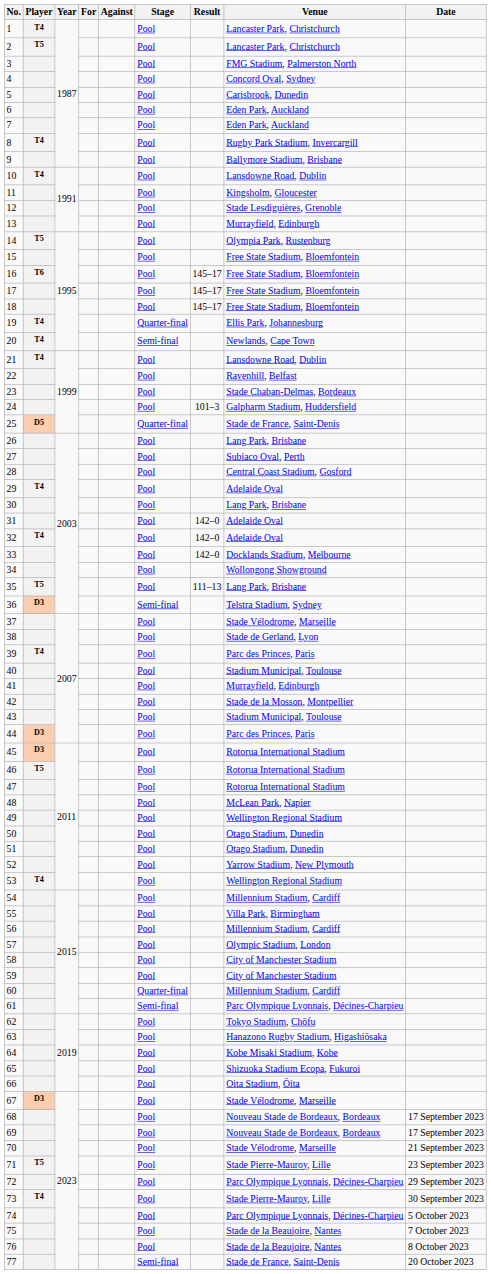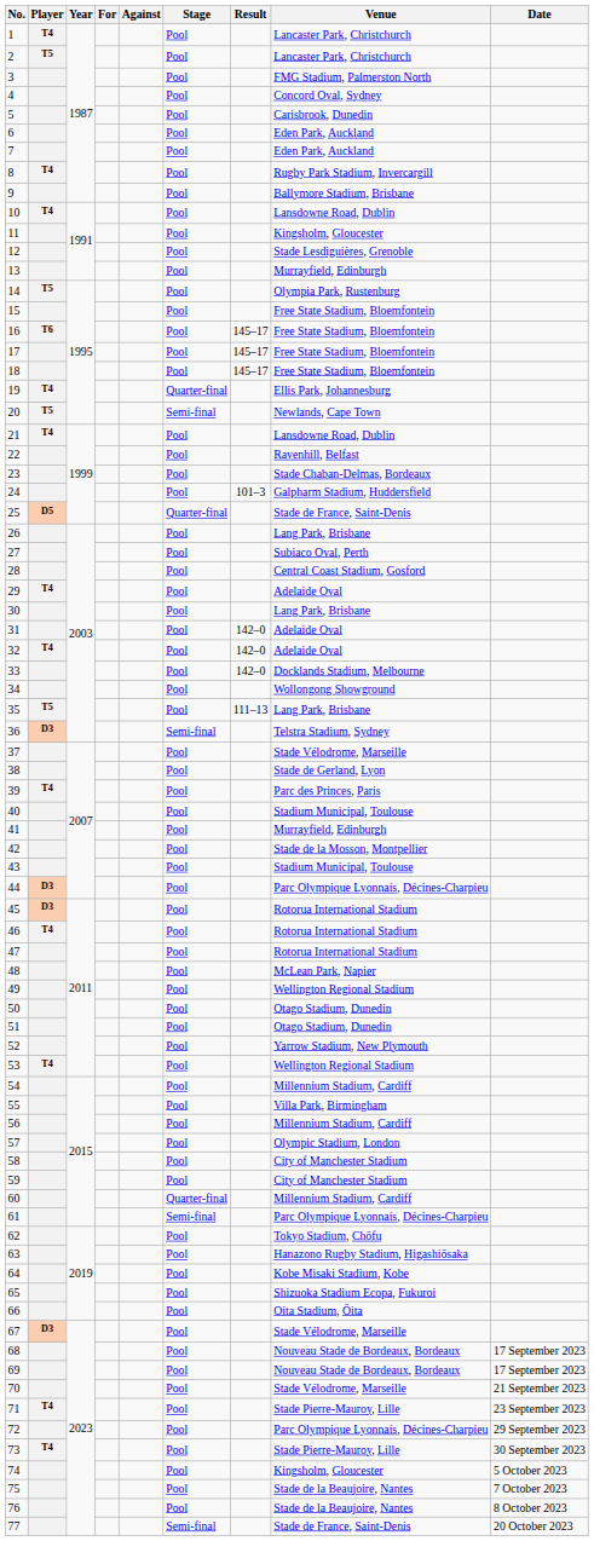20 | Player: T4 -> T5
44 | Venue: Parc des Princes, Paris -> Parc Olympique Lyonnais, Décines-Charpieu
46 | Player: T5 -> T4
71 | Player: T5 -> T4
74 | Venue: Parc Olympique Lyonnais, Décines-Charpieu -> Kingsholm, Gloucester
